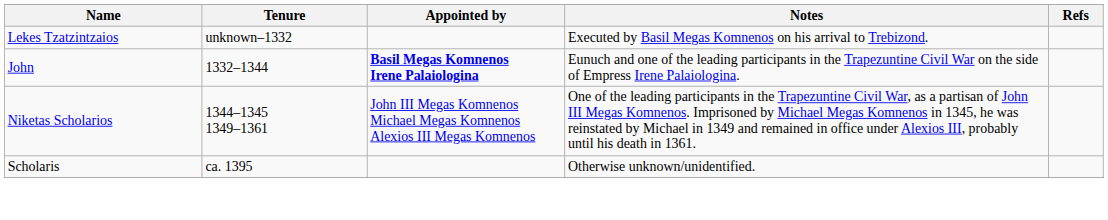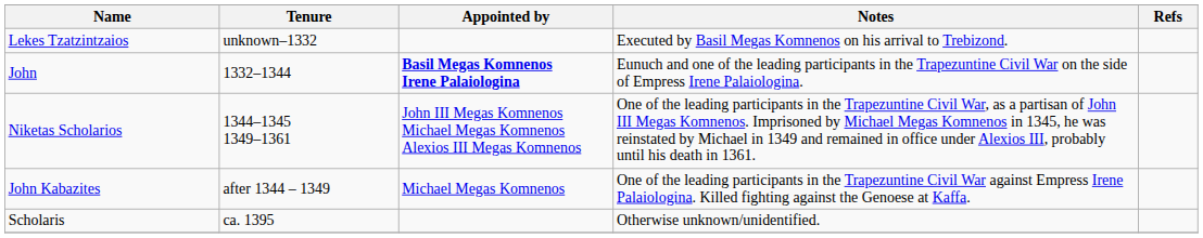+ row: John Kabazites | after 1344 – 1349 | Michael Megas Komnenos | One of the leading participants in the Trapezuntine Civil War against Empress Irene Palaiologina. Killed fighting against the Genoese at Kaffa.
